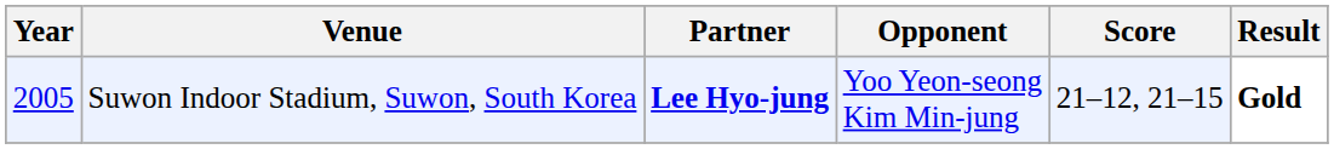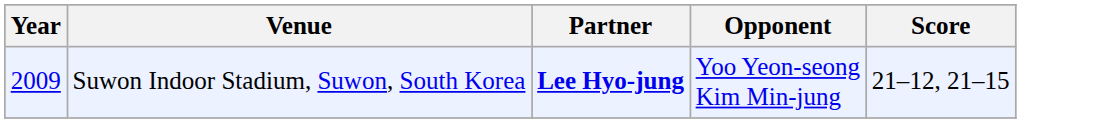- column: Result | Gold
Suwon Indoor Stadium, Suwon, South Korea | Year: 2005 -> 2009
